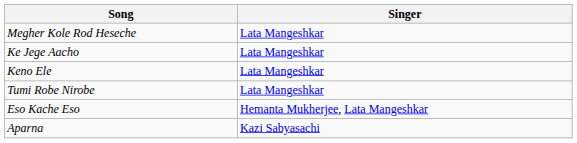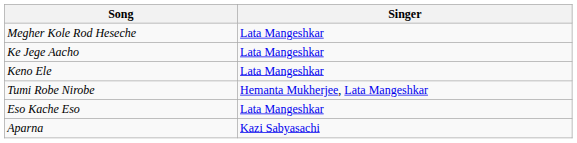Tumi Robe Nirobe | Singer: Lata Mangeshkar -> Hemanta Mukherjee, Lata Mangeshkar
Eso Kache Eso | Singer: Hemanta Mukherjee, Lata Mangeshkar -> Lata Mangeshkar
